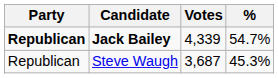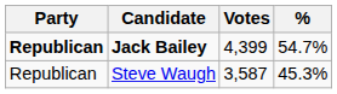Jack Bailey | Votes: 4,339 -> 4,399
Steve Waugh | Votes: 3,687 -> 3,587
